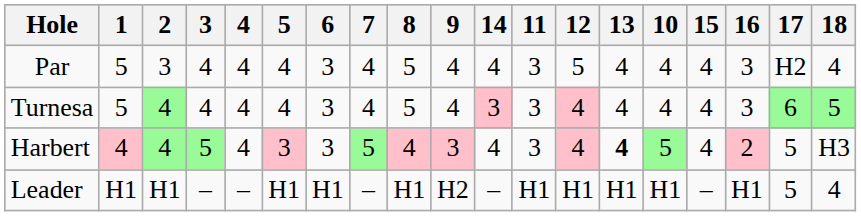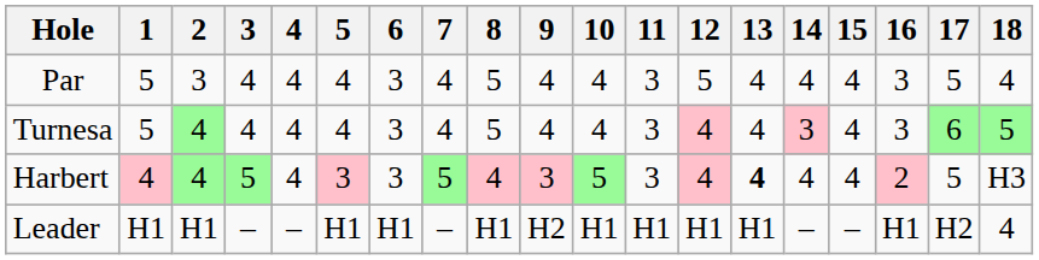columns swapped: 10 <-> 14
Par | 17: H2 -> 5
Leader | 17: 5 -> H2
